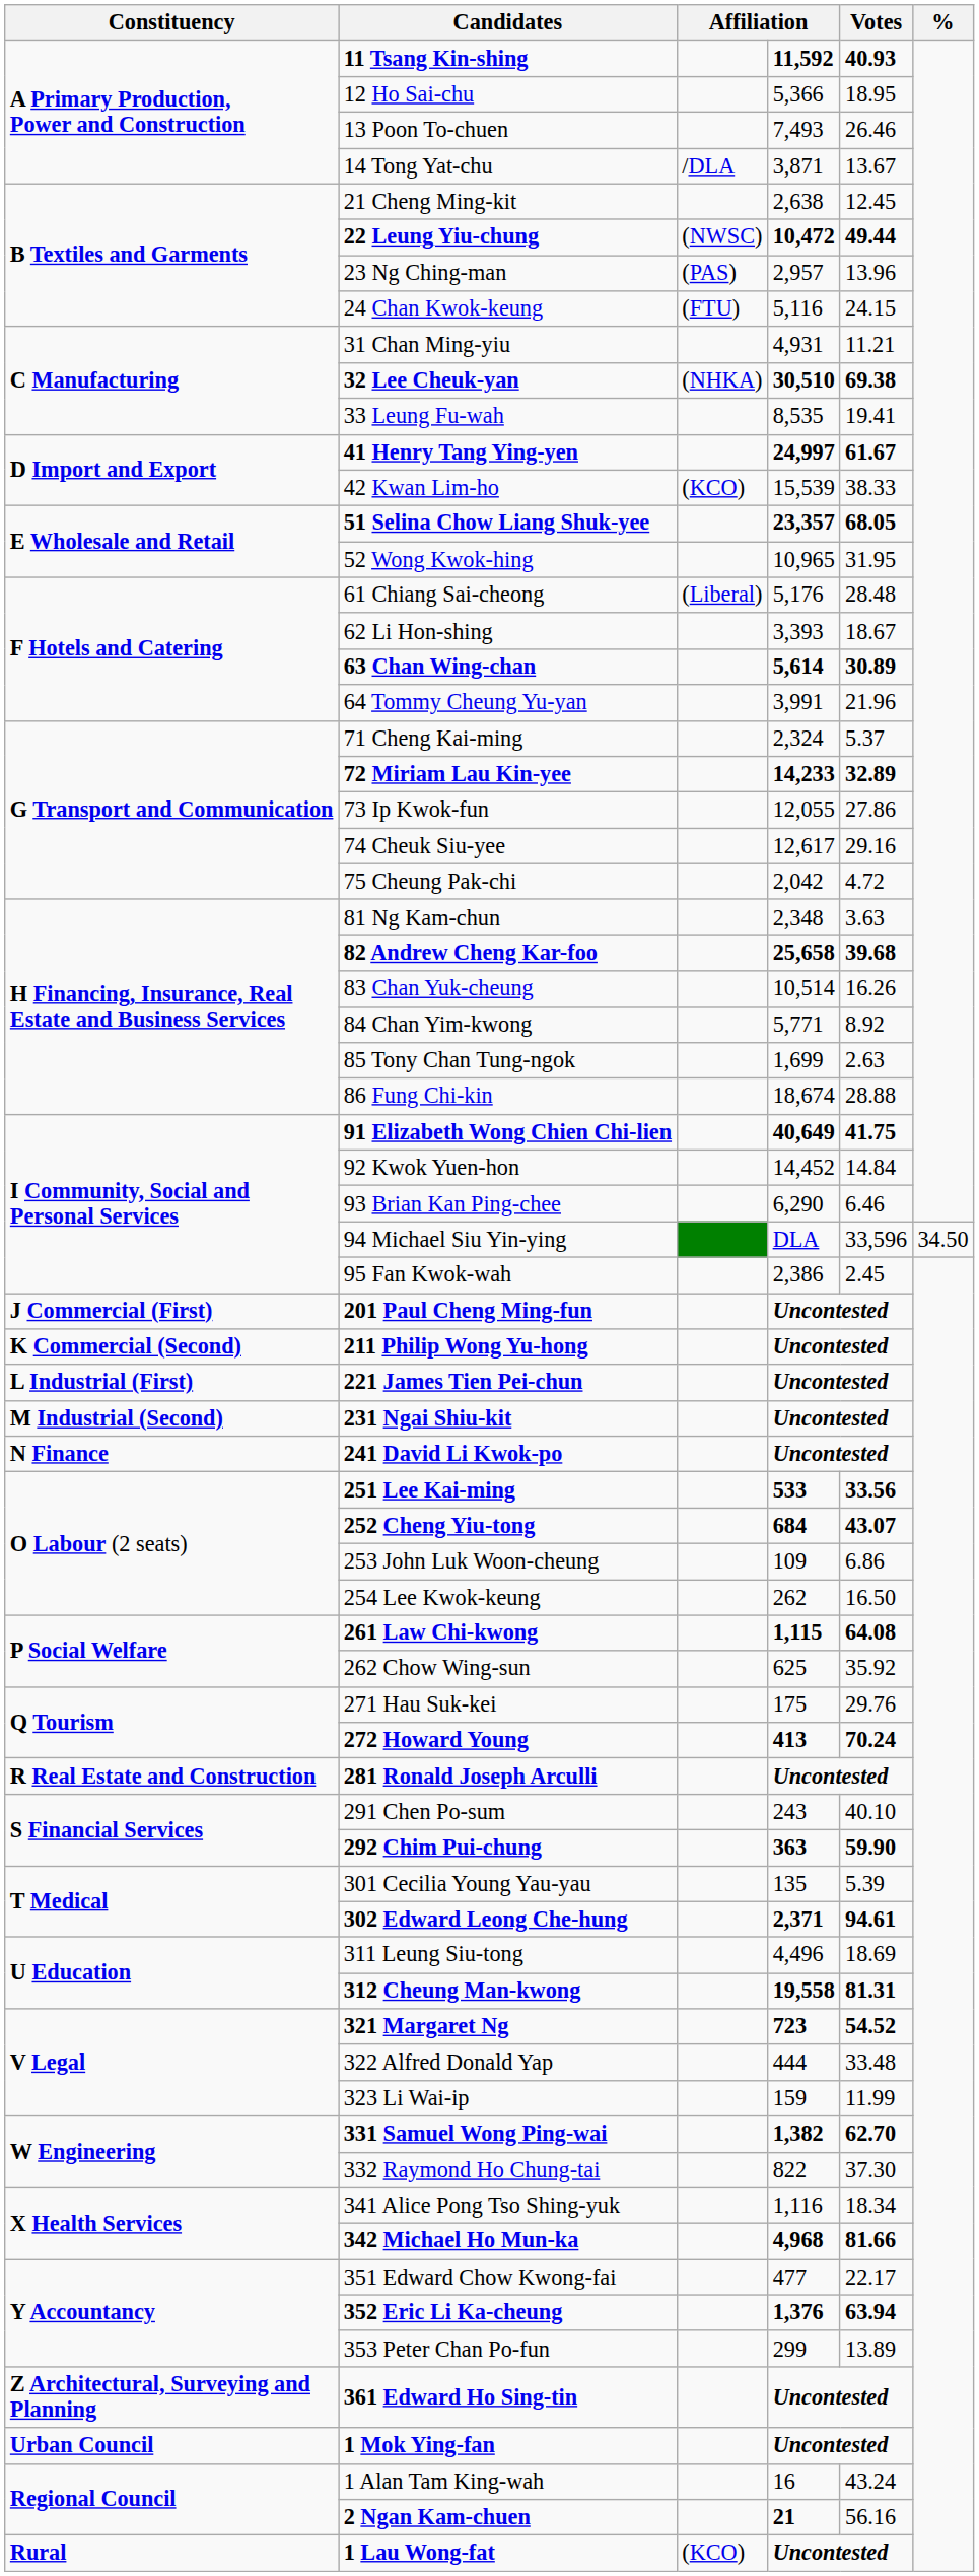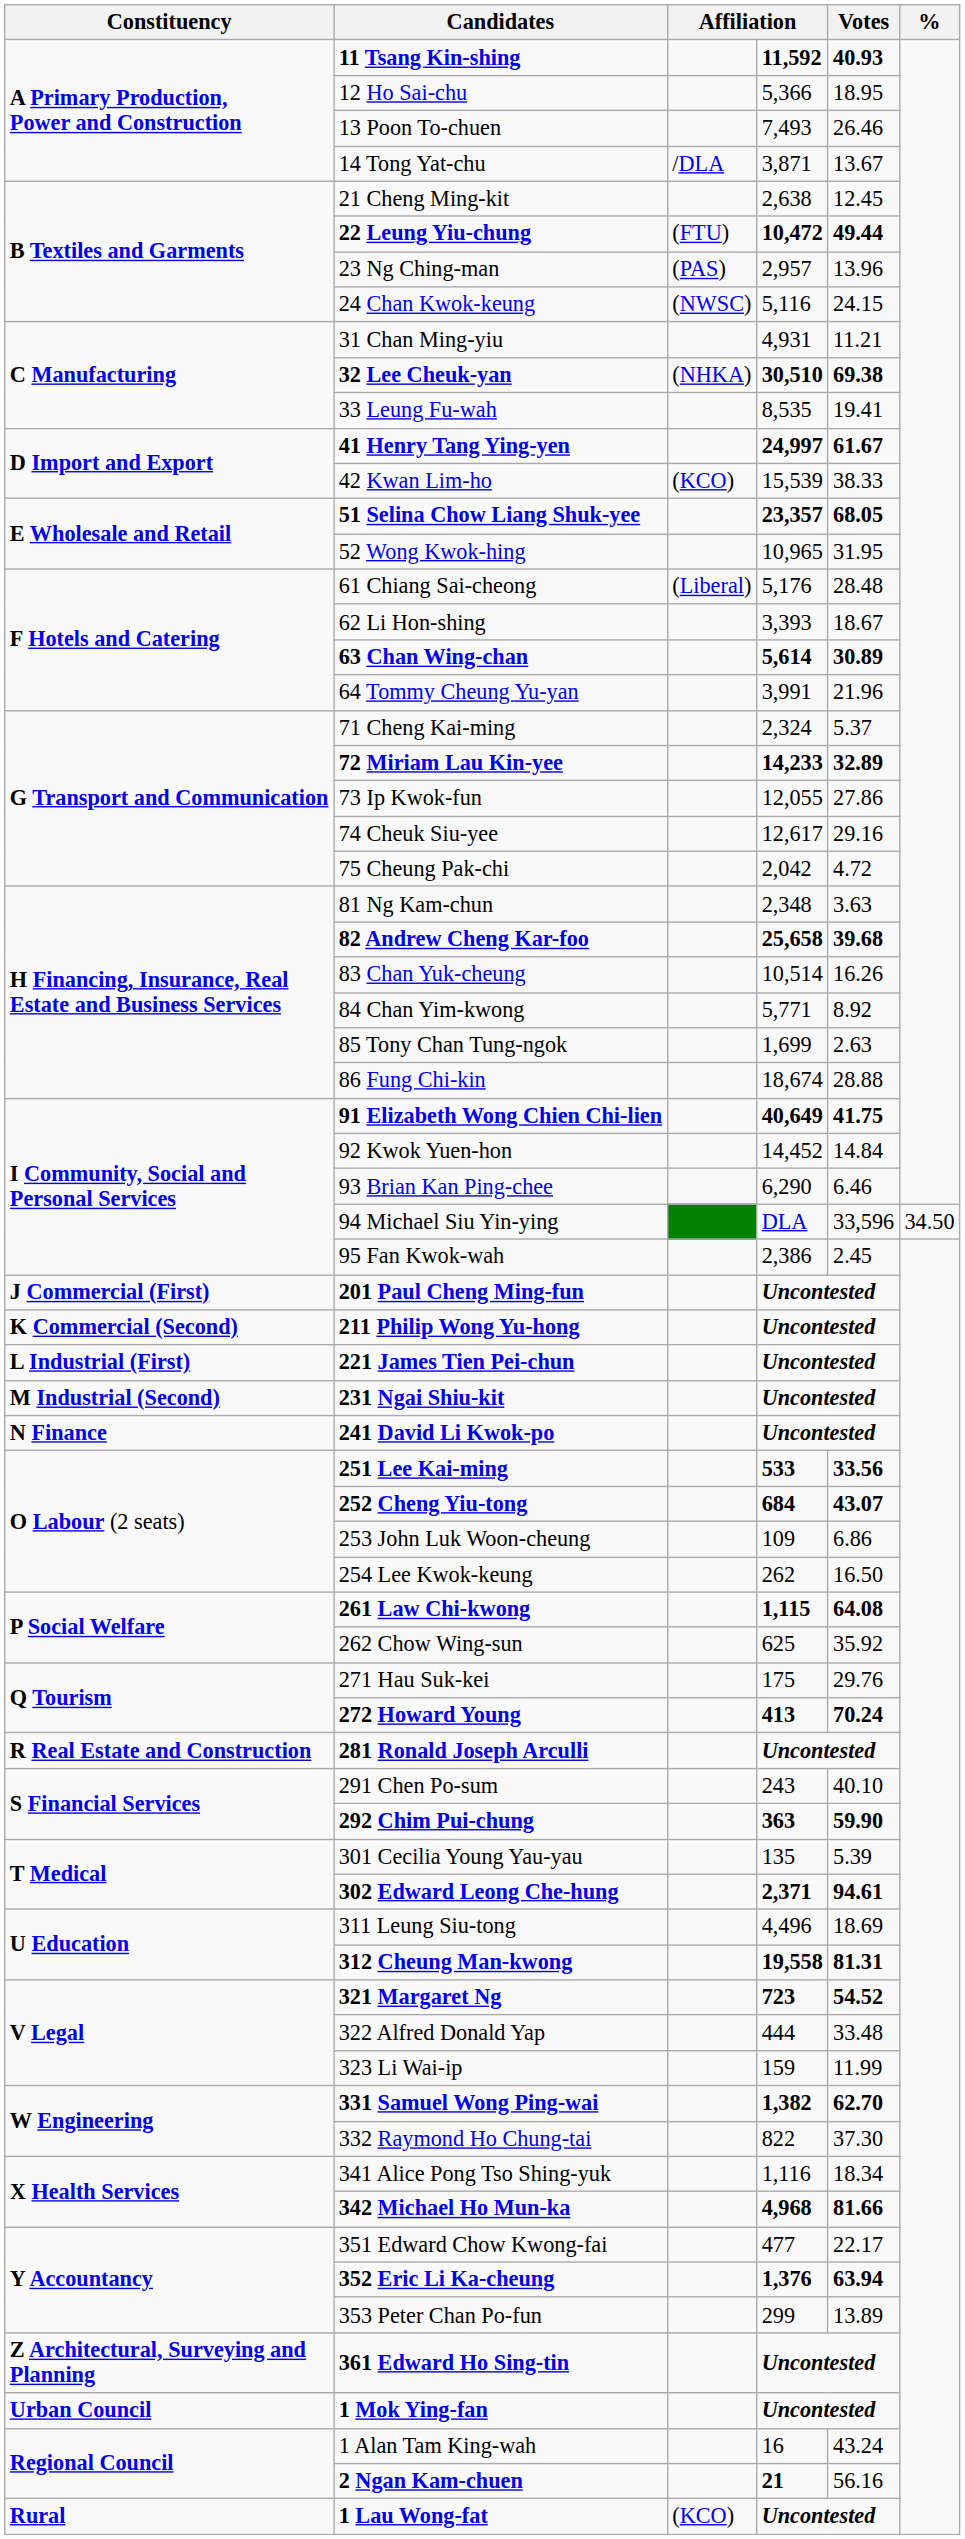22 Leung Yiu-chung | column 3: (NWSC) -> (FTU)
24 Chan Kwok-keung | column 3: (FTU) -> (NWSC)
